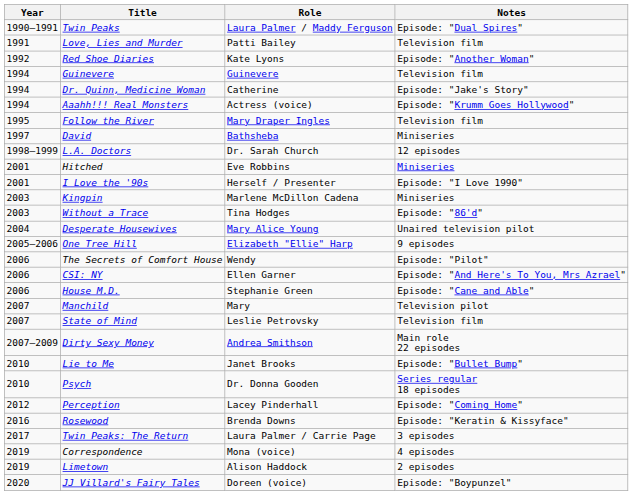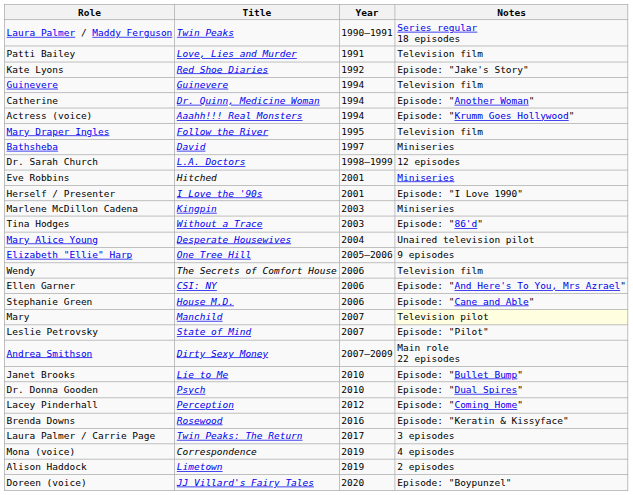columns swapped: Year <-> Role
Twin Peaks | Notes: Episode: "Dual Spires" -> Series regular 18 episodes
Red Shoe Diaries | Notes: Episode: "Another Woman" -> Episode: "Jake's Story"
Dr. Quinn, Medicine Woman | Notes: Episode: "Jake's Story" -> Episode: "Another Woman"
The Secrets of Comfort House | Notes: Episode: "Pilot" -> Television film
Manchild | Notes: no background -> lightyellow background
State of Mind | Notes: Television film -> Episode: "Pilot"
Psych | Notes: Series regular 18 episodes -> Episode: "Dual Spires"
